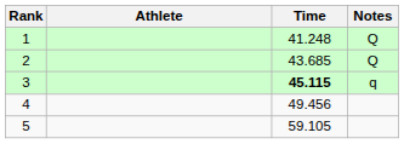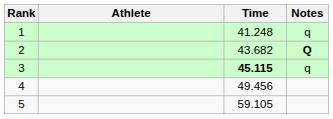1 | Notes: Q -> q
2 | Time: 43.685 -> 43.682
2 | Notes: normal -> bold
